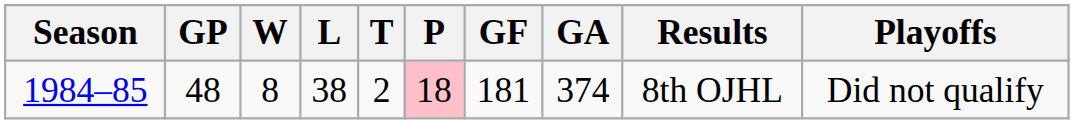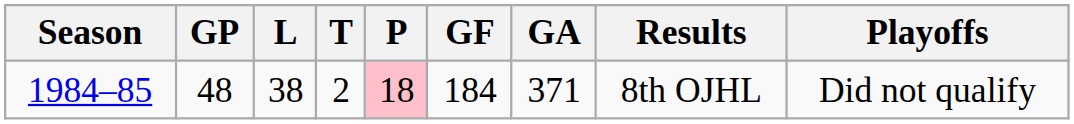- column: W | 8
1984–85 | GF: 181 -> 184
1984–85 | GA: 374 -> 371
